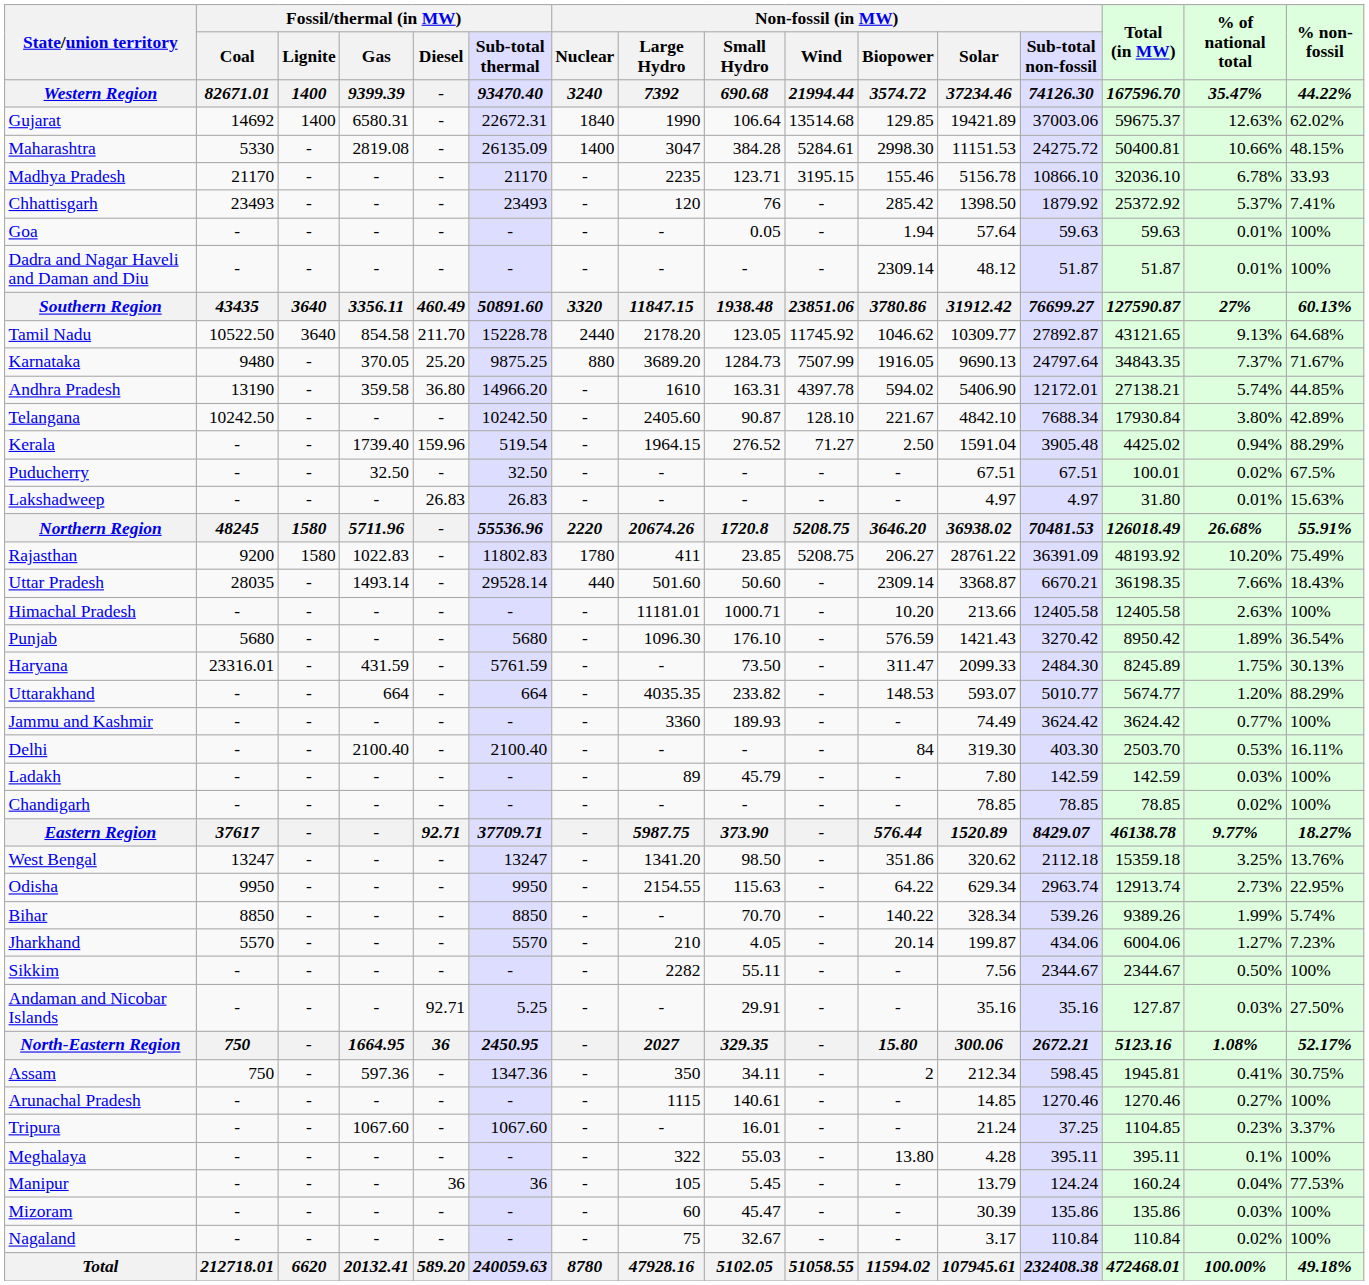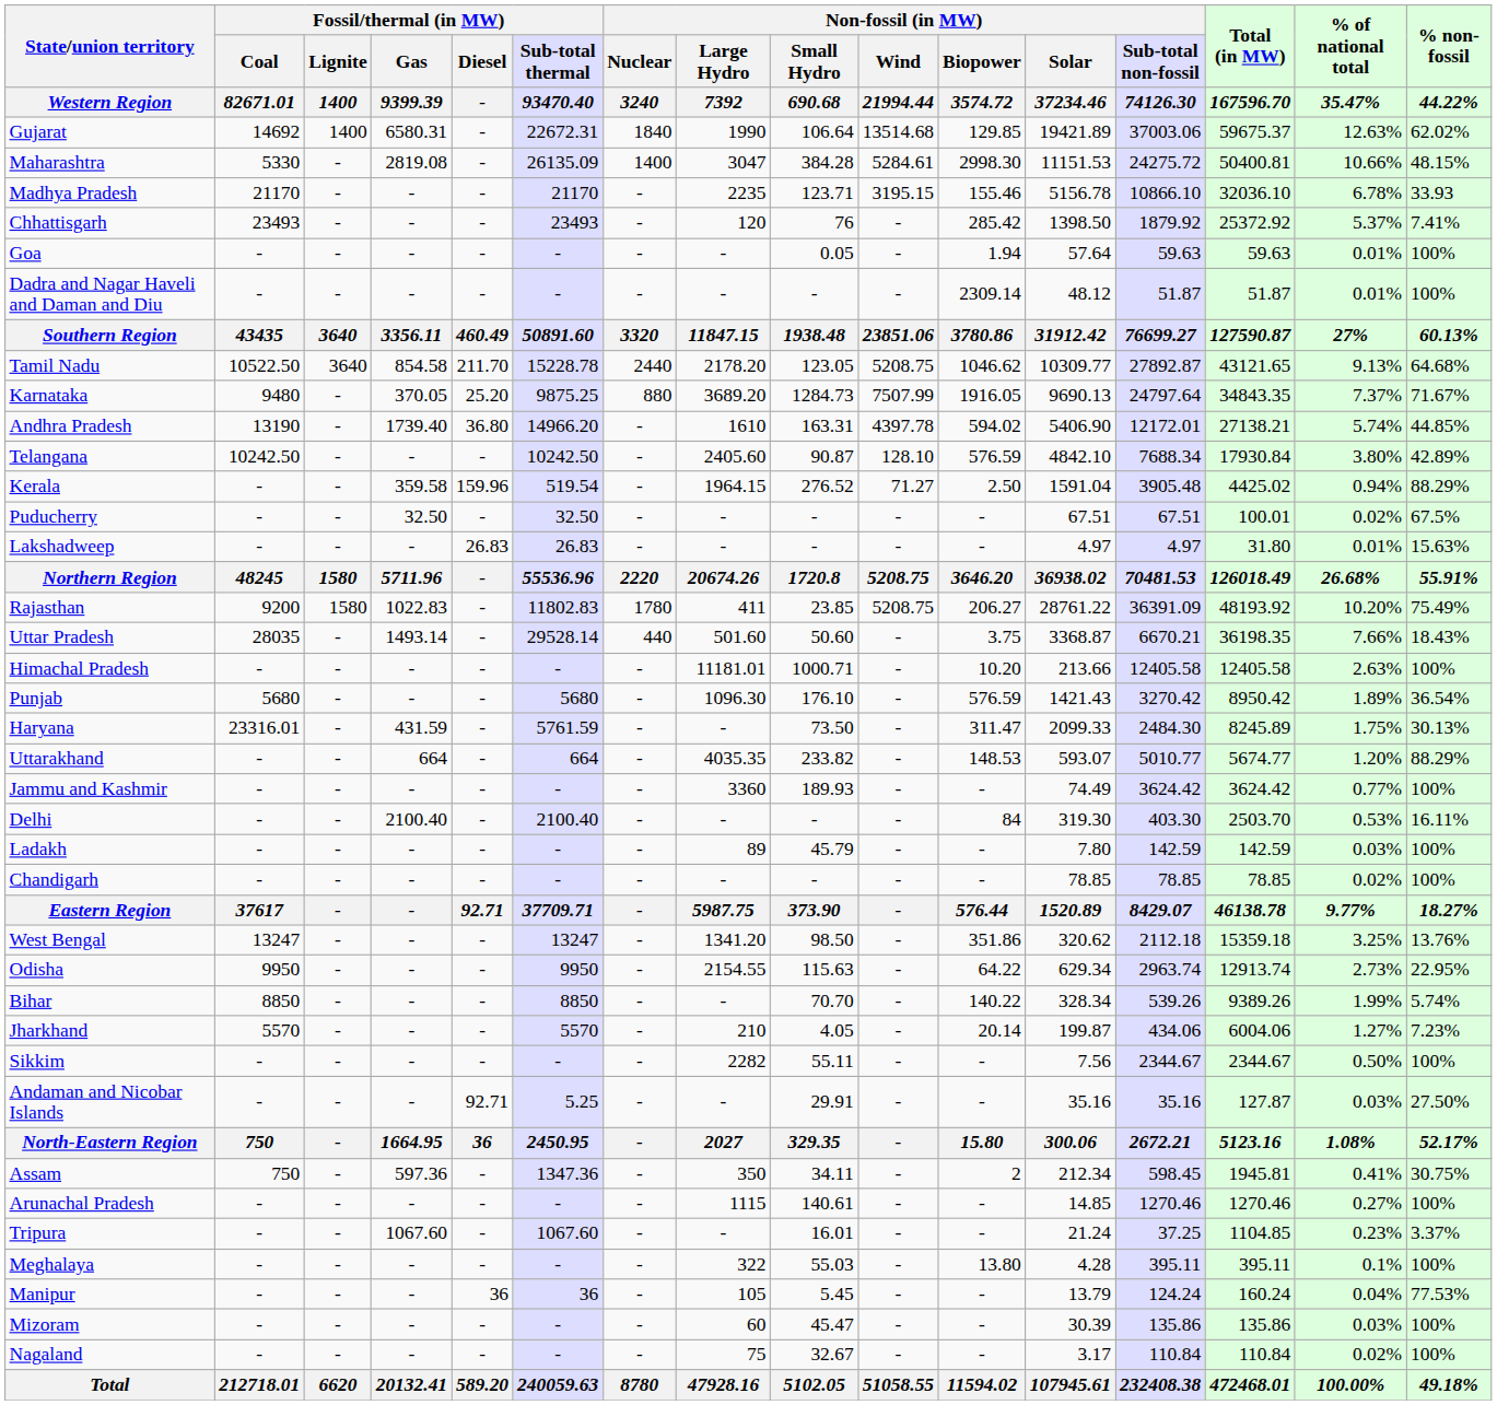Tamil Nadu | Non-fossil (in MW) / Wind / 21994.44: 11745.92 -> 5208.75
Andhra Pradesh | Fossil/thermal (in MW) / Gas / 9399.39: 359.58 -> 1739.40
Telangana | Non-fossil (in MW) / Biopower / 3574.72: 221.67 -> 576.59
Kerala | Fossil/thermal (in MW) / Gas / 9399.39: 1739.40 -> 359.58
Uttar Pradesh | Non-fossil (in MW) / Biopower / 3574.72: 2309.14 -> 3.75
